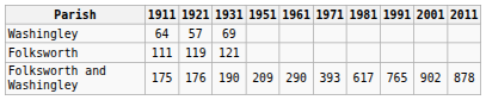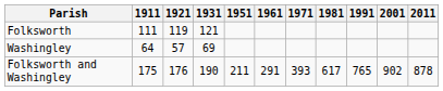rows swapped: Folksworth <-> Washingley
Folksworth and Washingley | 1951: 209 -> 211
Folksworth and Washingley | 1961: 290 -> 291
